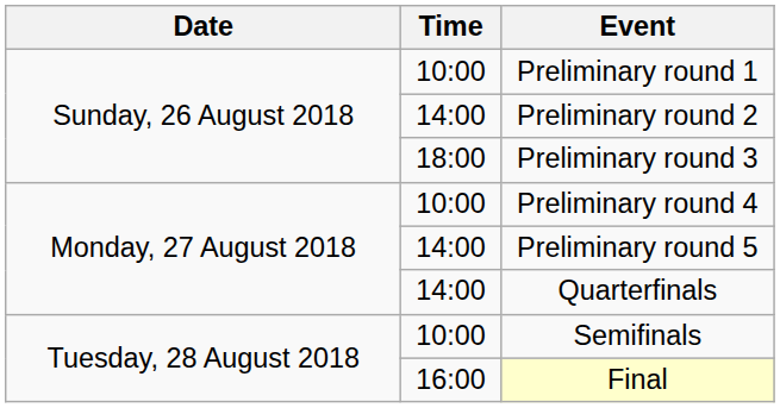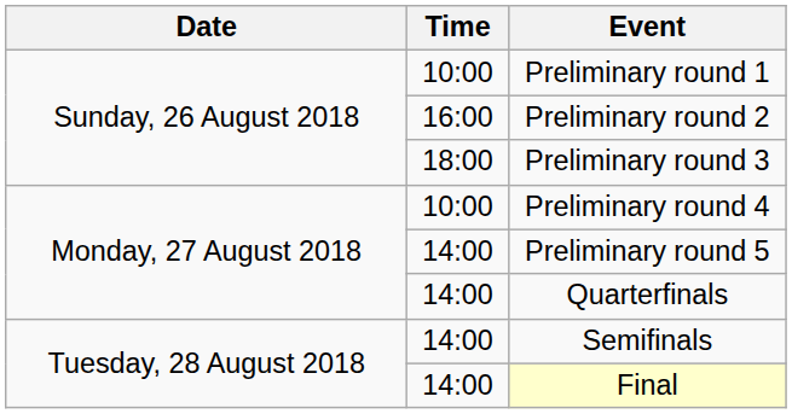Preliminary round 2 | Time: 14:00 -> 16:00
Semifinals | Time: 10:00 -> 14:00
Final | Time: 16:00 -> 14:00
